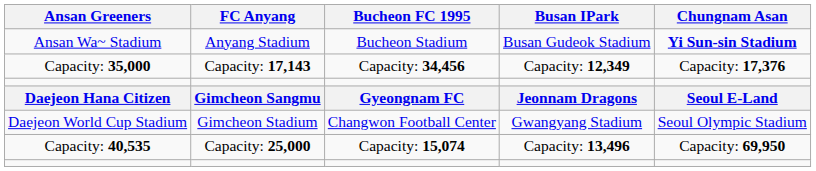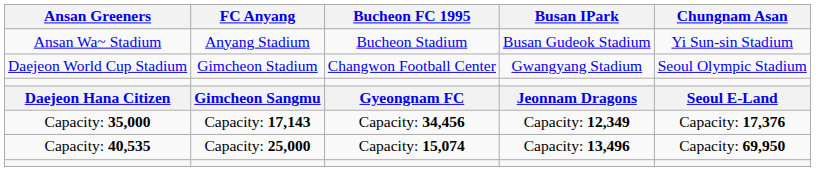Ansan Wa~ Stadium | Chungnam Asan: bold -> normal
rows swapped: Capacity: 35,000 <-> Daejeon World Cup Stadium
